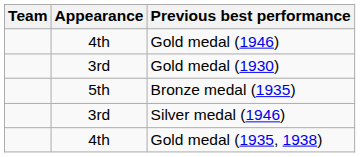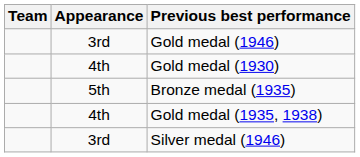Gold medal (1946) | Appearance: 4th -> 3rd
Gold medal (1930) | Appearance: 3rd -> 4th
rows swapped: Gold medal (1935, 1938) <-> Silver medal (1946)
